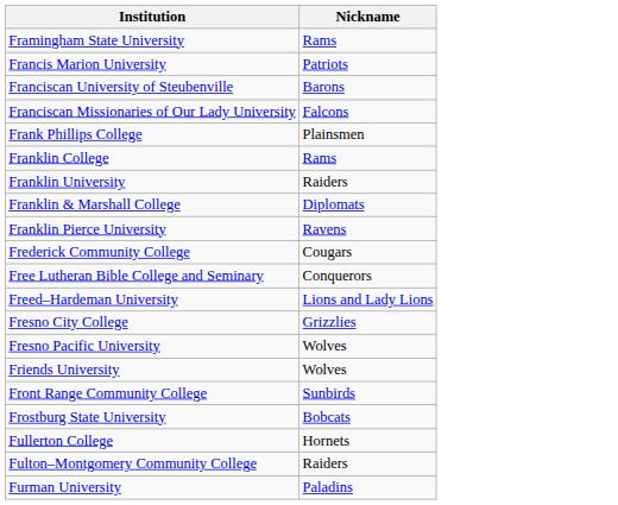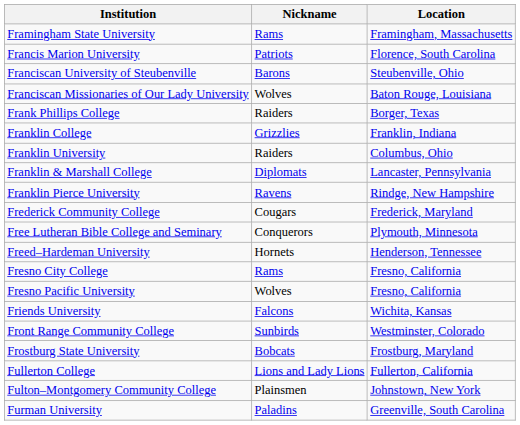+ column: Location | Framingham, Massachusetts | Florence, South Carolina | Steubenville, Ohio | Baton Rouge, Louisiana | Borger, Texas | Franklin, Indiana | Columbus, Ohio | Lancaster, Pennsylvania | Rindge, New Hampshire | Frederick, Maryland | Plymouth, Minnesota | Henderson, Tennessee | Fresno, California | Fresno, California | Wichita, Kansas | Westminster, Colorado | Frostburg, Maryland | Fullerton, California | Johnstown, New York | Greenville, South Carolina
Franciscan Missionaries of Our Lady University | Nickname: Falcons -> Wolves
Frank Phillips College | Nickname: Plainsmen -> Raiders
Franklin College | Nickname: Rams -> Grizzlies
Freed–Hardeman University | Nickname: Lions and Lady Lions -> Hornets
Fresno City College | Nickname: Grizzlies -> Rams
Friends University | Nickname: Wolves -> Falcons
Fullerton College | Nickname: Hornets -> Lions and Lady Lions
Fulton–Montgomery Community College | Nickname: Raiders -> Plainsmen
